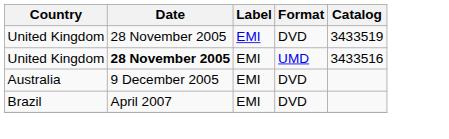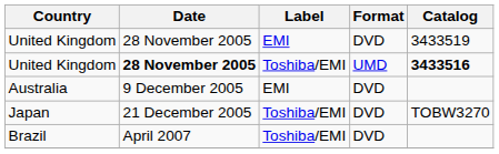United Kingdom / UMD | Label: EMI -> Toshiba/EMI
United Kingdom / UMD | Catalog: normal -> bold
+ row: Japan | 21 December 2005 | Toshiba/EMI | DVD | TOBW3270
Brazil | Label: EMI -> Toshiba/EMI
